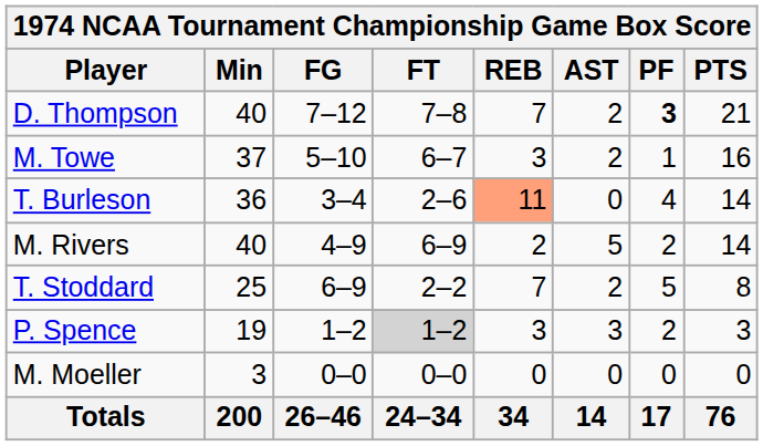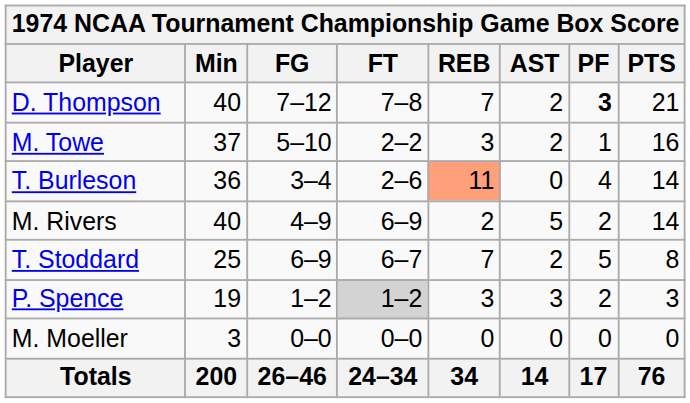M. Towe | FT: 6–7 -> 2–2
T. Stoddard | FT: 2–2 -> 6–7
